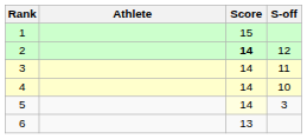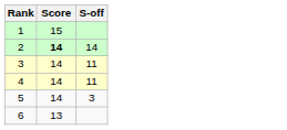- column: Athlete
2 | S-off: 12 -> 14
4 | S-off: 10 -> 11
5 | Score: lightyellow background -> no background
